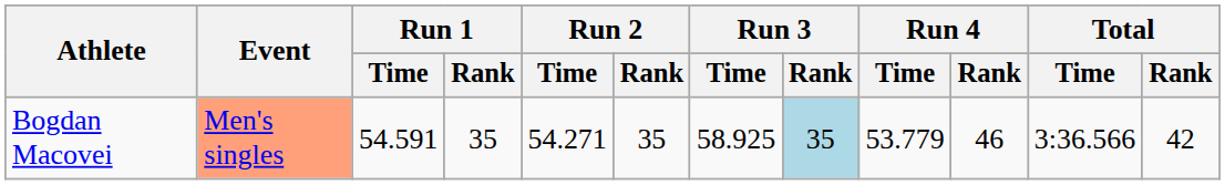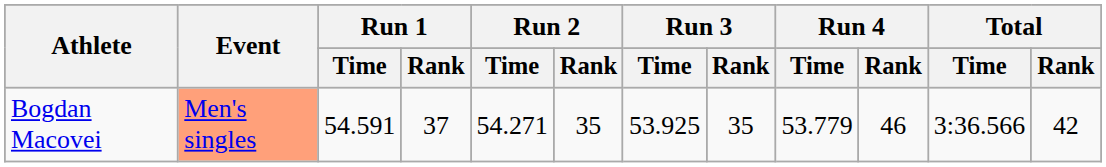Bogdan Macovei | Run 1 / Rank: 35 -> 37
Bogdan Macovei | Run 3 / Time: 58.925 -> 53.925
Bogdan Macovei | Run 3 / Rank: lightblue background -> no background
